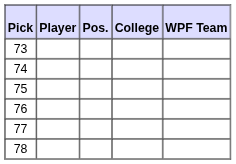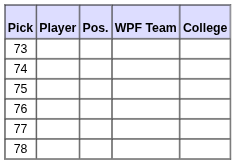columns swapped: WPF Team <-> College
